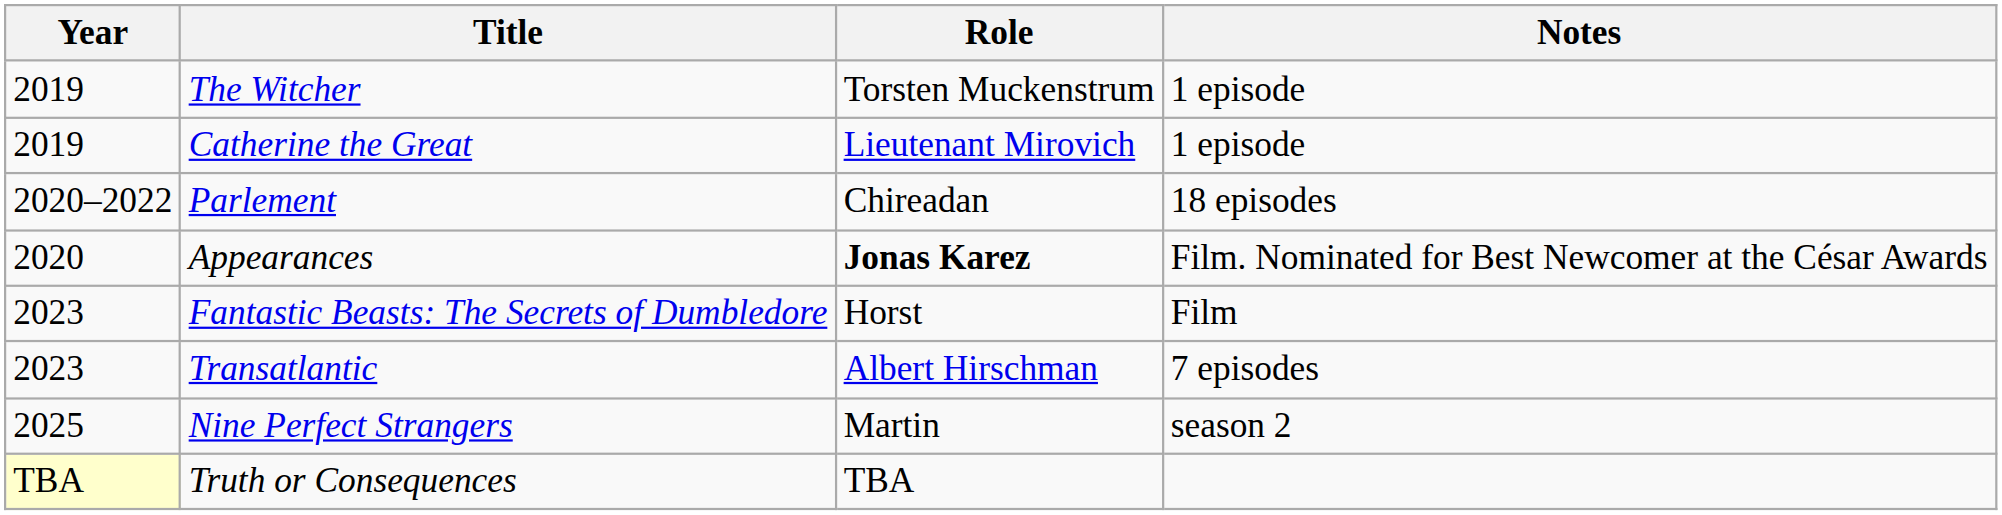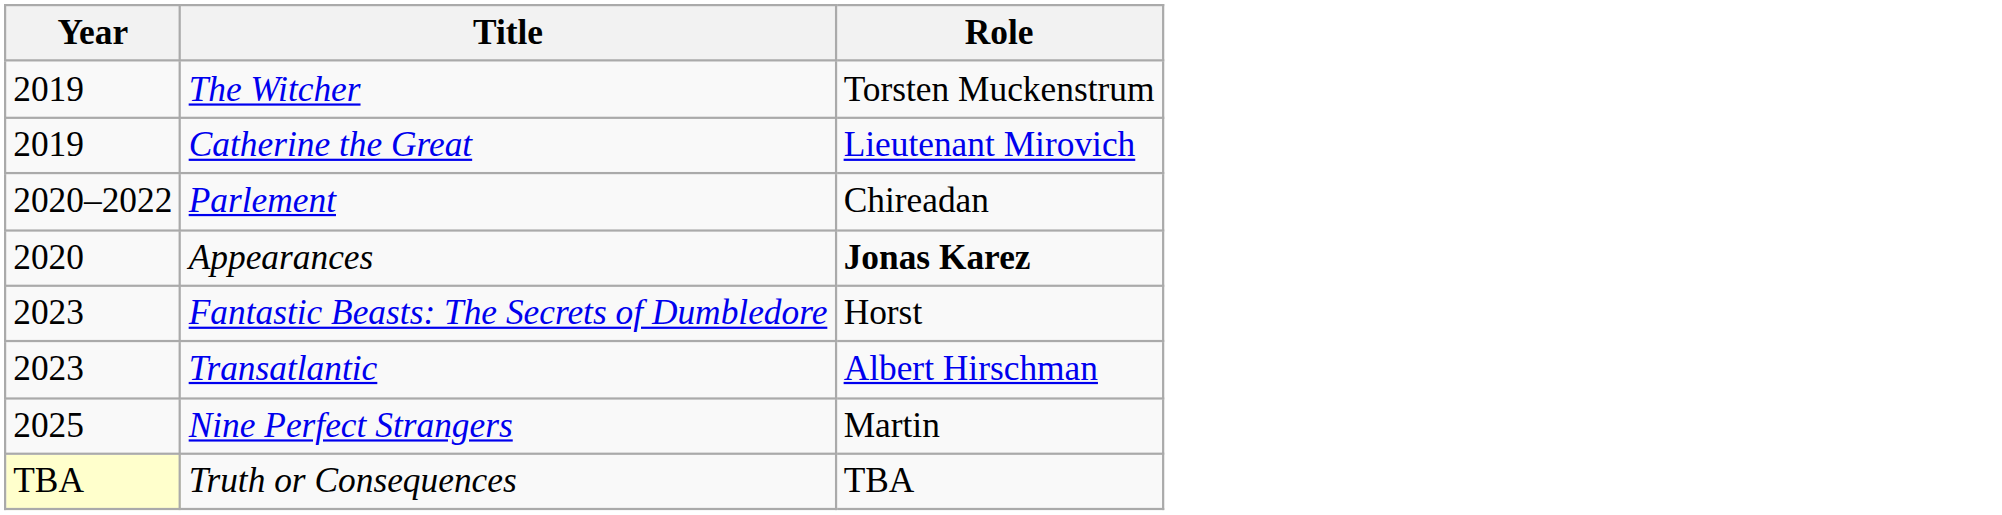- column: Notes | 1 episode | 1 episode | 18 episodes | Film. Nominated for Best Newcomer at the César Awards | Film | 7 episodes | season 2
